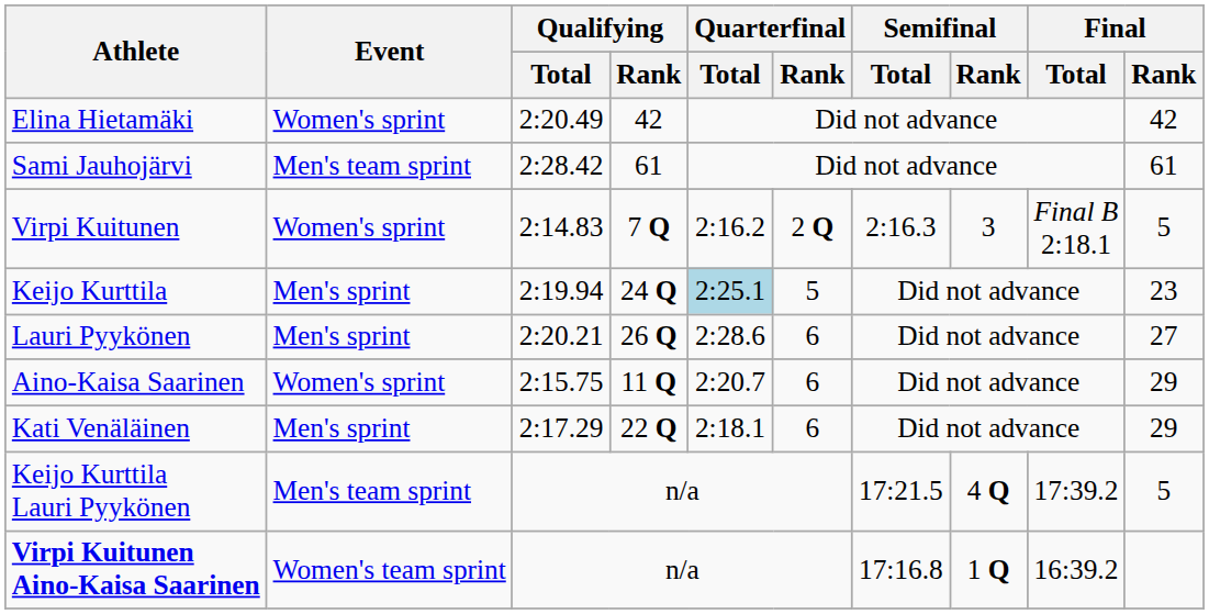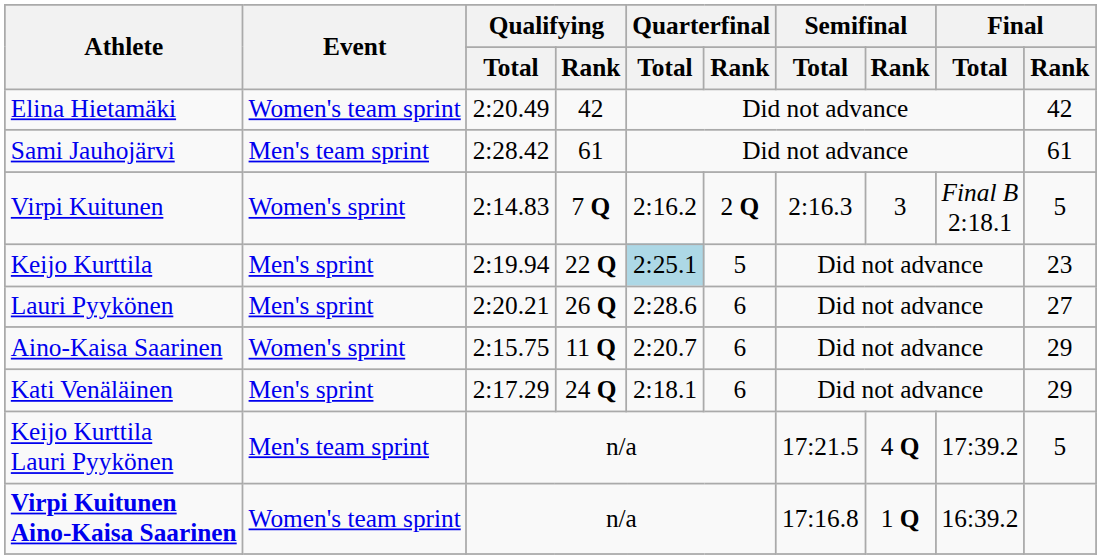Elina Hietamäki | Event: Women's sprint -> Women's team sprint
Keijo Kurttila | Qualifying / Rank: 24 Q -> 22 Q
Kati Venäläinen | Qualifying / Rank: 22 Q -> 24 Q
